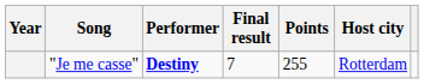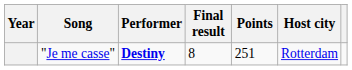"Je me casse" | Final result: 7 -> 8
"Je me casse" | Points: 255 -> 251
